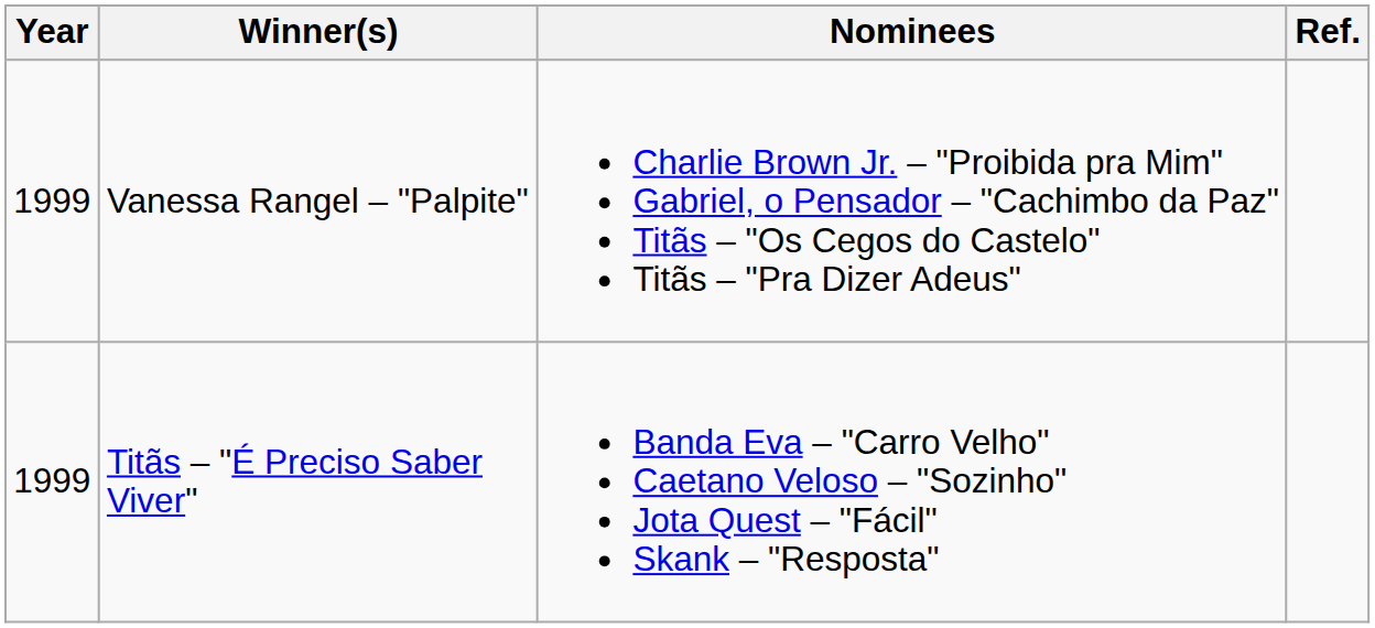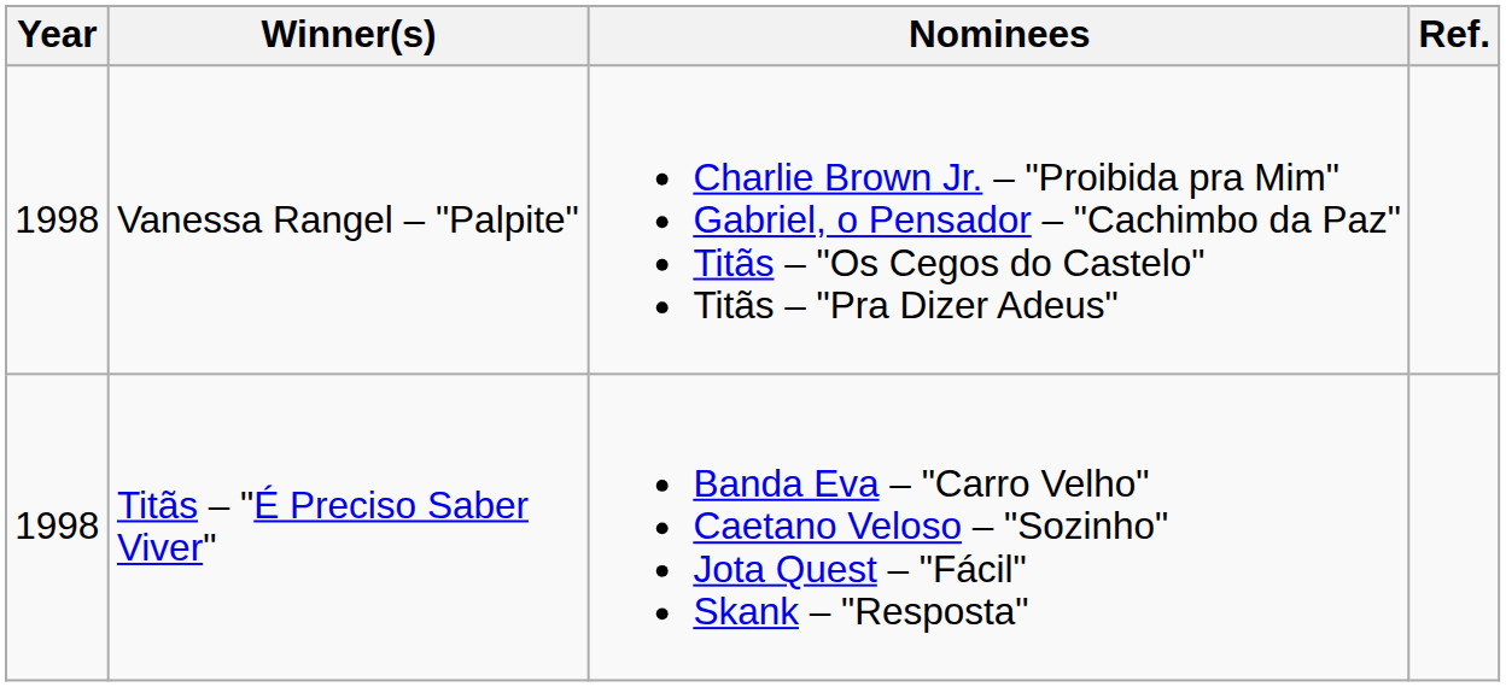Vanessa Rangel – "Palpite" | Year: 1999 -> 1998
Titãs – "É Preciso Saber Viver" | Year: 1999 -> 1998
